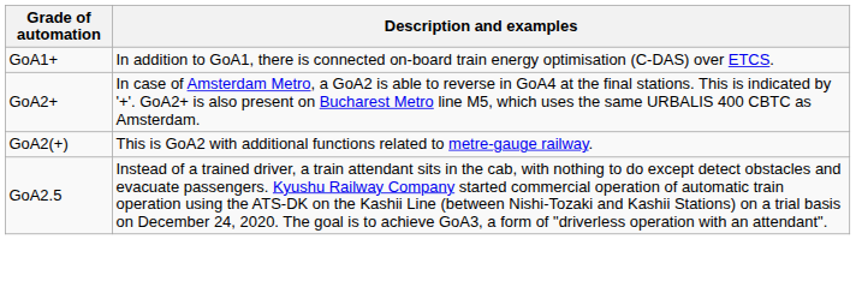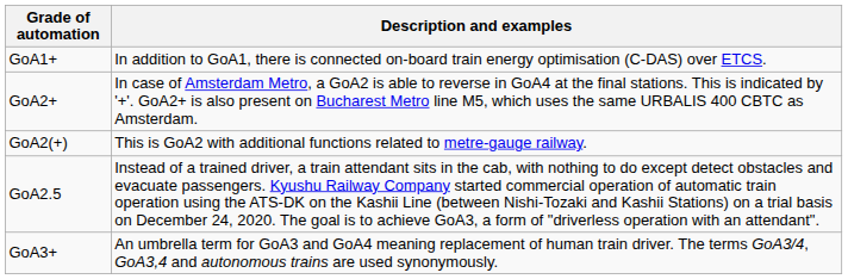+ row: GoA3+ | An umbrella term for GoA3 and GoA4 meaning replacement of human train driver. The terms GoA3/4, GoA3,4 and autonomous trains are used synonymously.
